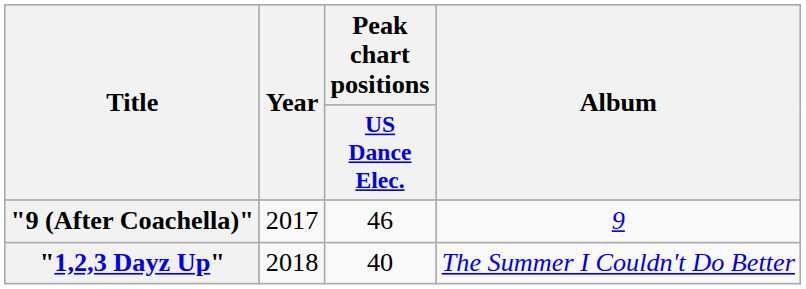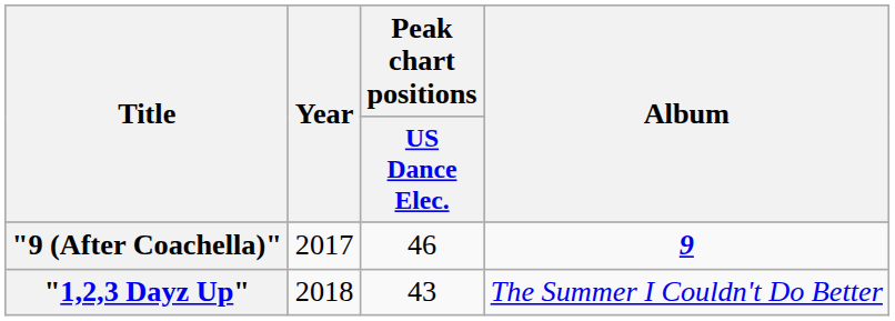"9 (After Coachella)" | Album: normal -> bold
"1,2,3 Dayz Up" | Peak chart positions / US Dance Elec.: 40 -> 43
